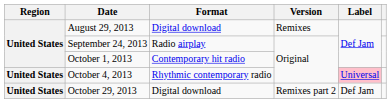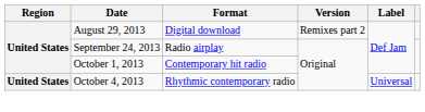August 29, 2013 | Version: Remixes -> Remixes part 2
October 4, 2013 | Label: pink background -> no background
- row: United States | October 29, 2013 | Digital download | Remixes part 2 | Def Jam
